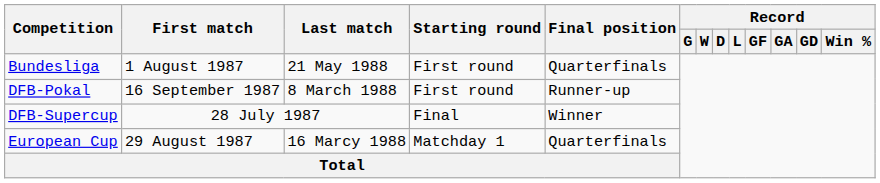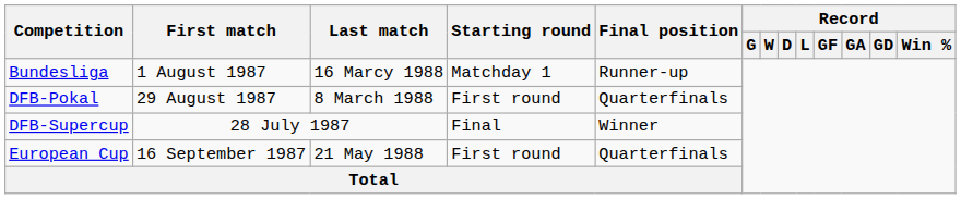Bundesliga | Last match: 21 May 1988 -> 16 Marcy 1988
Bundesliga | Starting round: First round -> Matchday 1
Bundesliga | Final position: Quarterfinals -> Runner-up
DFB-Pokal | First match: 16 September 1987 -> 29 August 1987
DFB-Pokal | Final position: Runner-up -> Quarterfinals
European Cup | First match: 29 August 1987 -> 16 September 1987
European Cup | Last match: 16 Marcy 1988 -> 21 May 1988
European Cup | Starting round: Matchday 1 -> First round
